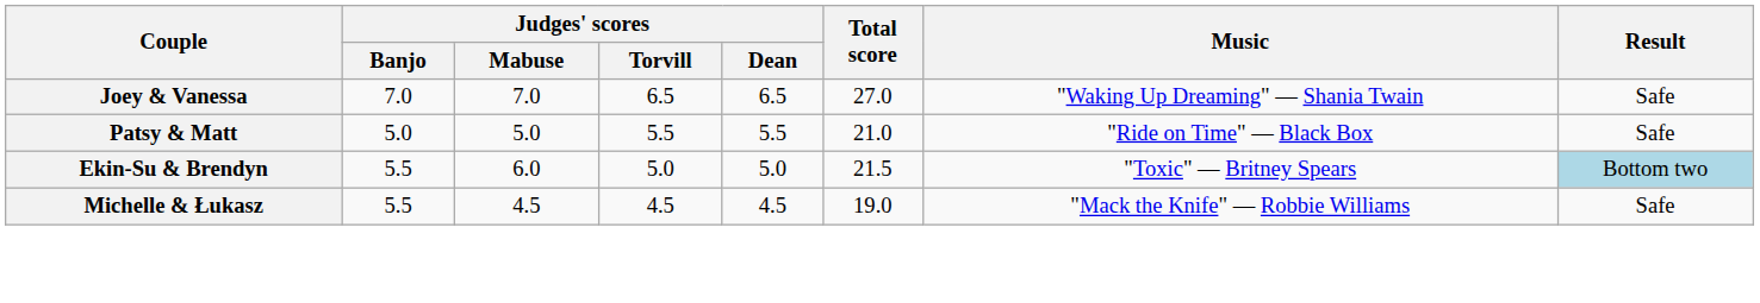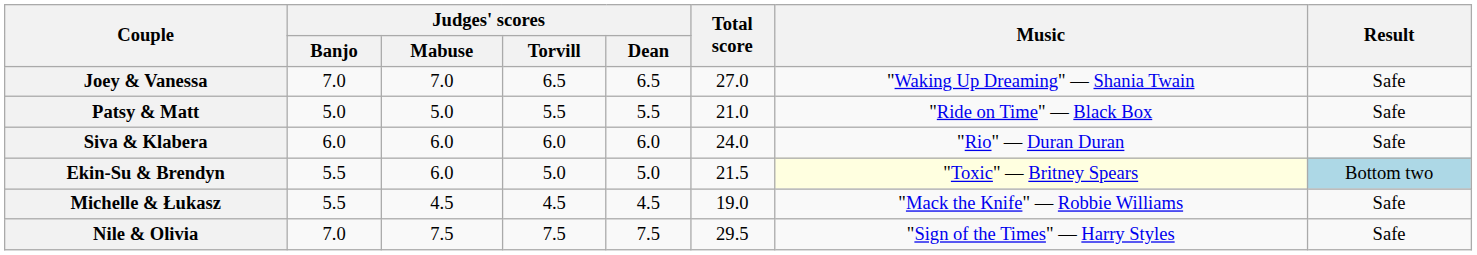+ row: Siva & Klabera | 6.0 | 6.0 | 6.0 | 6.0 | 24.0 | "Rio" — Duran Duran | Safe
Ekin-Su & Brendyn | Music: no background -> lightyellow background
+ row: Nile & Olivia | 7.0 | 7.5 | 7.5 | 7.5 | 29.5 | "Sign of the Times" — Harry Styles | Safe
